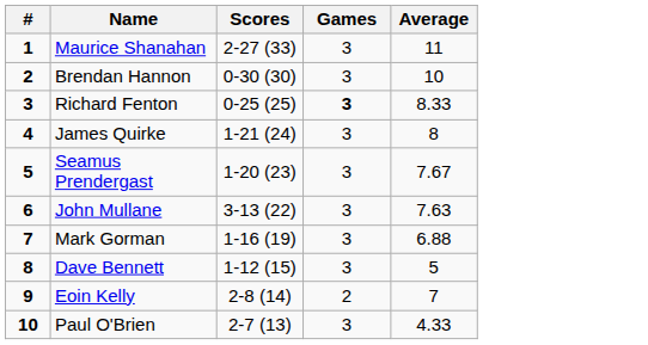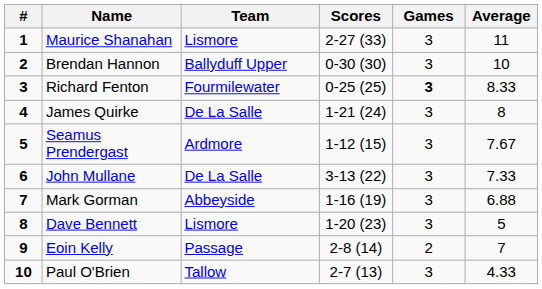+ column: Team | Lismore | Ballyduff Upper | Fourmilewater | De La Salle | Ardmore | De La Salle | Abbeyside | Lismore | Passage | Tallow
Seamus Prendergast | Scores: 1-20 (23) -> 1-12 (15)
John Mullane | Average: 7.63 -> 7.33
Dave Bennett | Scores: 1-12 (15) -> 1-20 (23)
